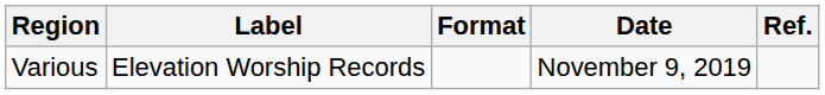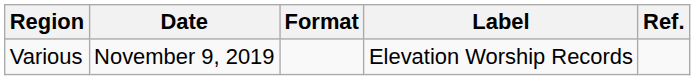columns swapped: Date <-> Label
